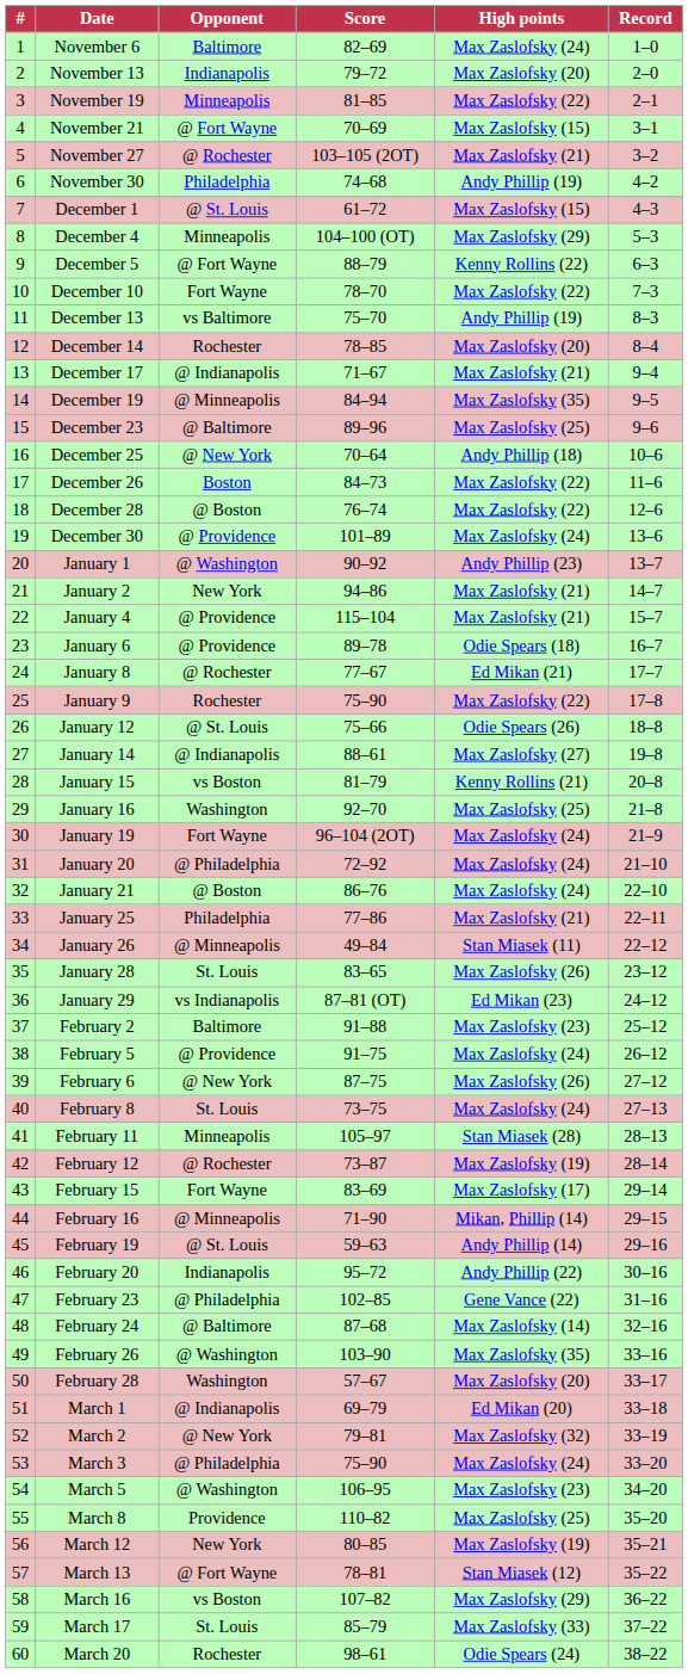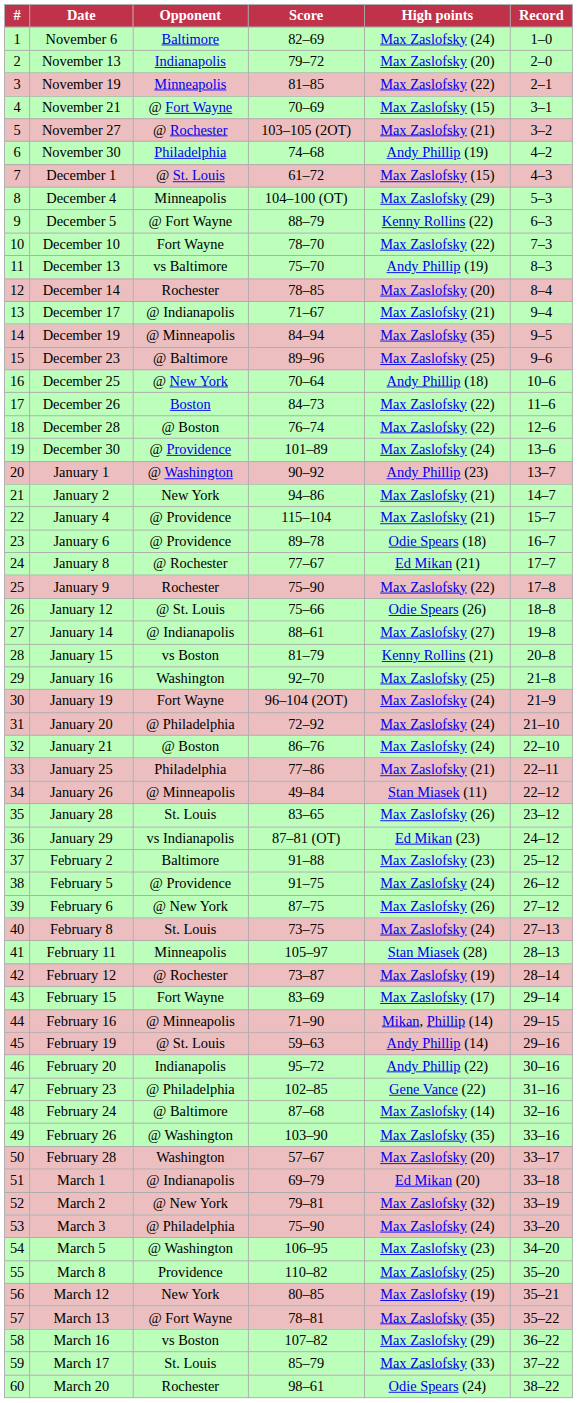March 13 | High points: Stan Miasek (12) -> Max Zaslofsky (35)
